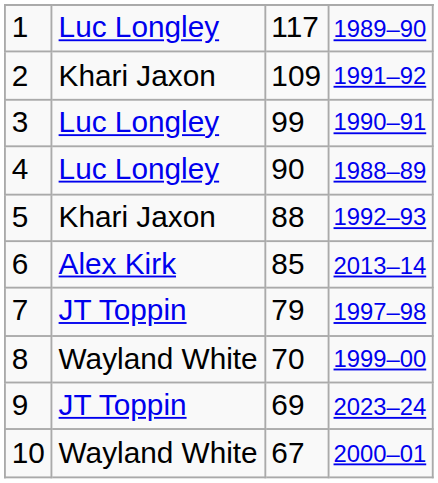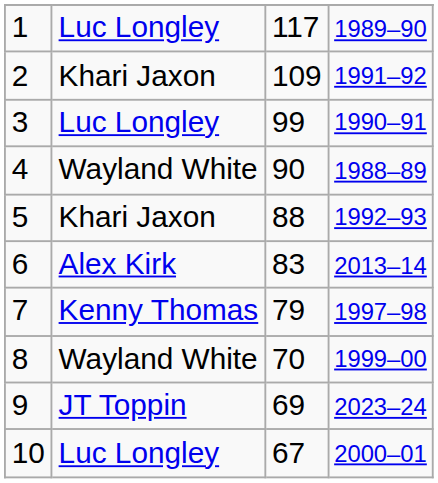4 | column 2: Luc Longley -> Wayland White
6 | column 3: 85 -> 83
7 | column 2: JT Toppin -> Kenny Thomas
10 | column 2: Wayland White -> Luc Longley
